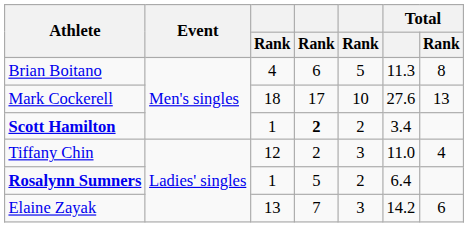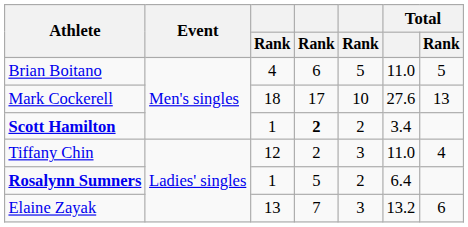Brian Boitano | Total: 11.3 -> 11.0
Brian Boitano | Total / Rank: 8 -> 5
Elaine Zayak | Total: 14.2 -> 13.2
